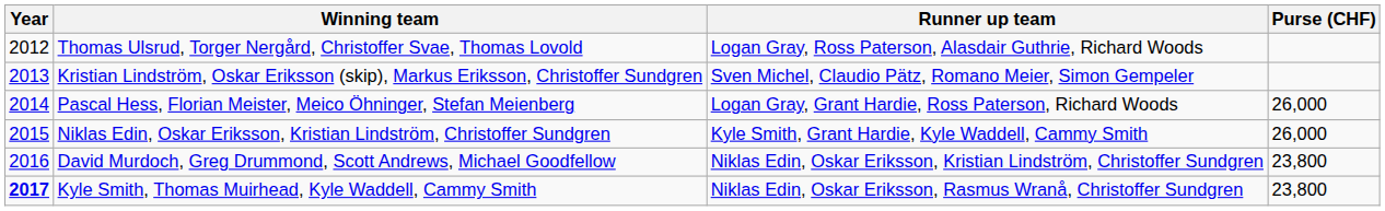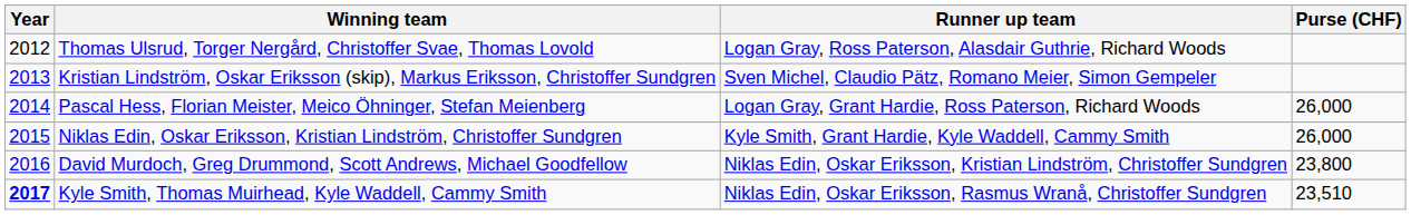Kyle Smith, Thomas Muirhead, Kyle Waddell, Cammy Smith | Purse (CHF): 23,800 -> 23,510
